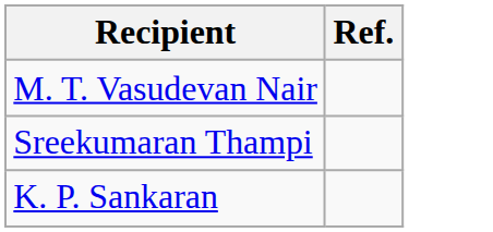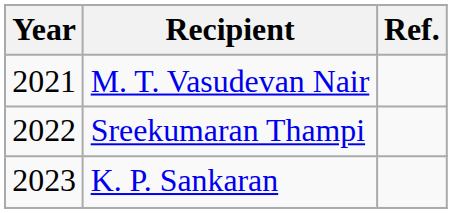+ column: Year | 2021 | 2022 | 2023
